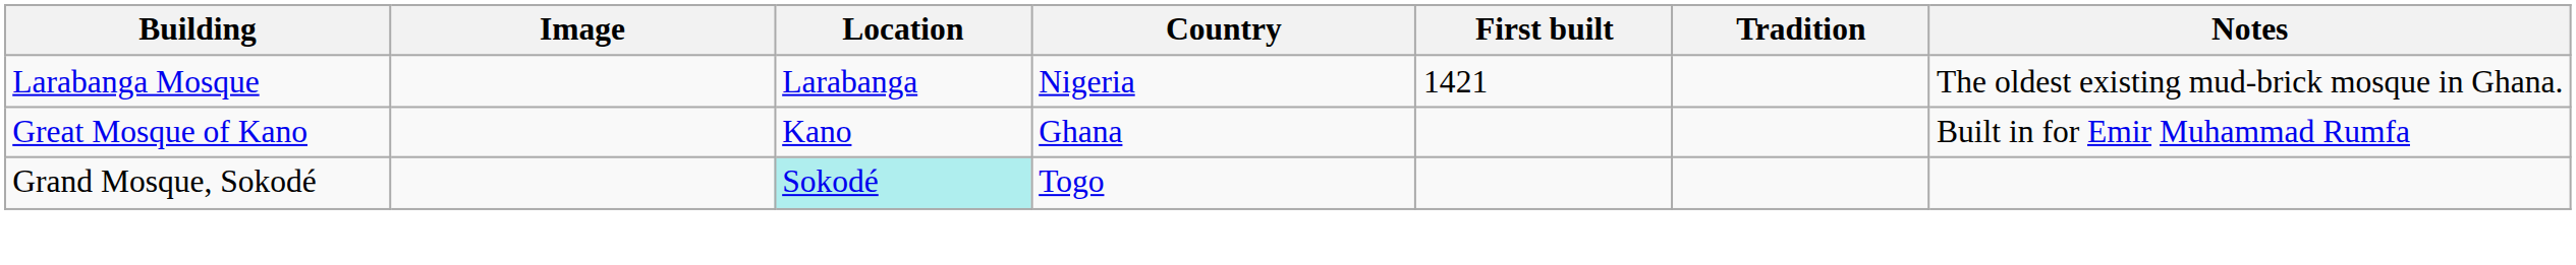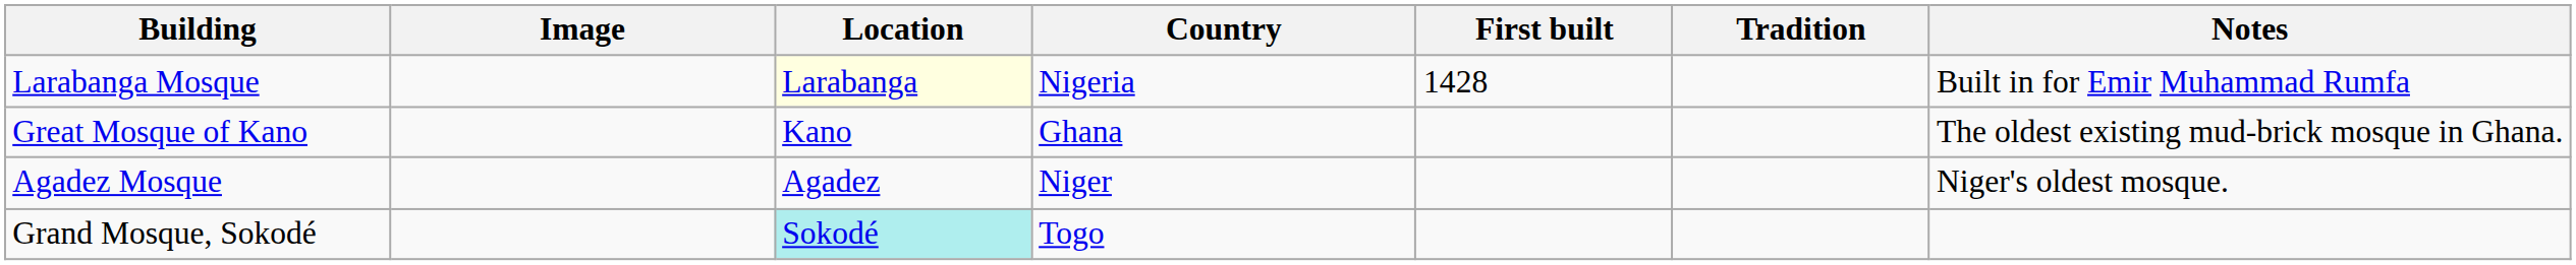Larabanga Mosque | Location: no background -> lightyellow background
Larabanga Mosque | First built: 1421 -> 1428
Larabanga Mosque | Notes: The oldest existing mud-brick mosque in Ghana. -> Built in for Emir Muhammad Rumfa
Great Mosque of Kano | Notes: Built in for Emir Muhammad Rumfa -> The oldest existing mud-brick mosque in Ghana.
+ row: Agadez Mosque | Agadez | Niger | Niger's oldest mosque.
